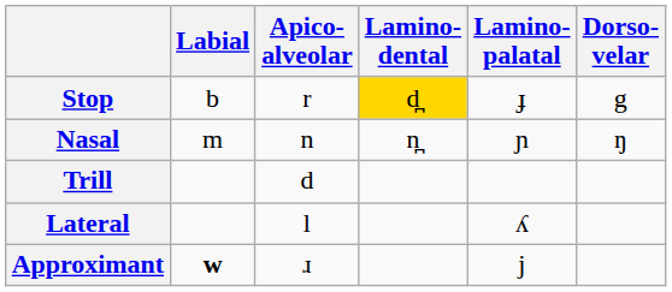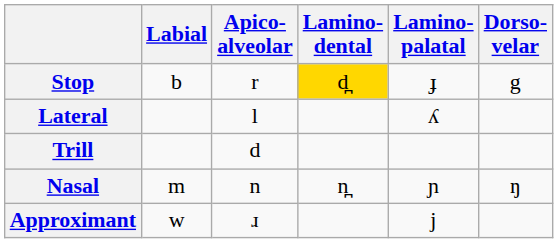rows swapped: Nasal <-> Lateral
Approximant | Labial: bold -> normal
